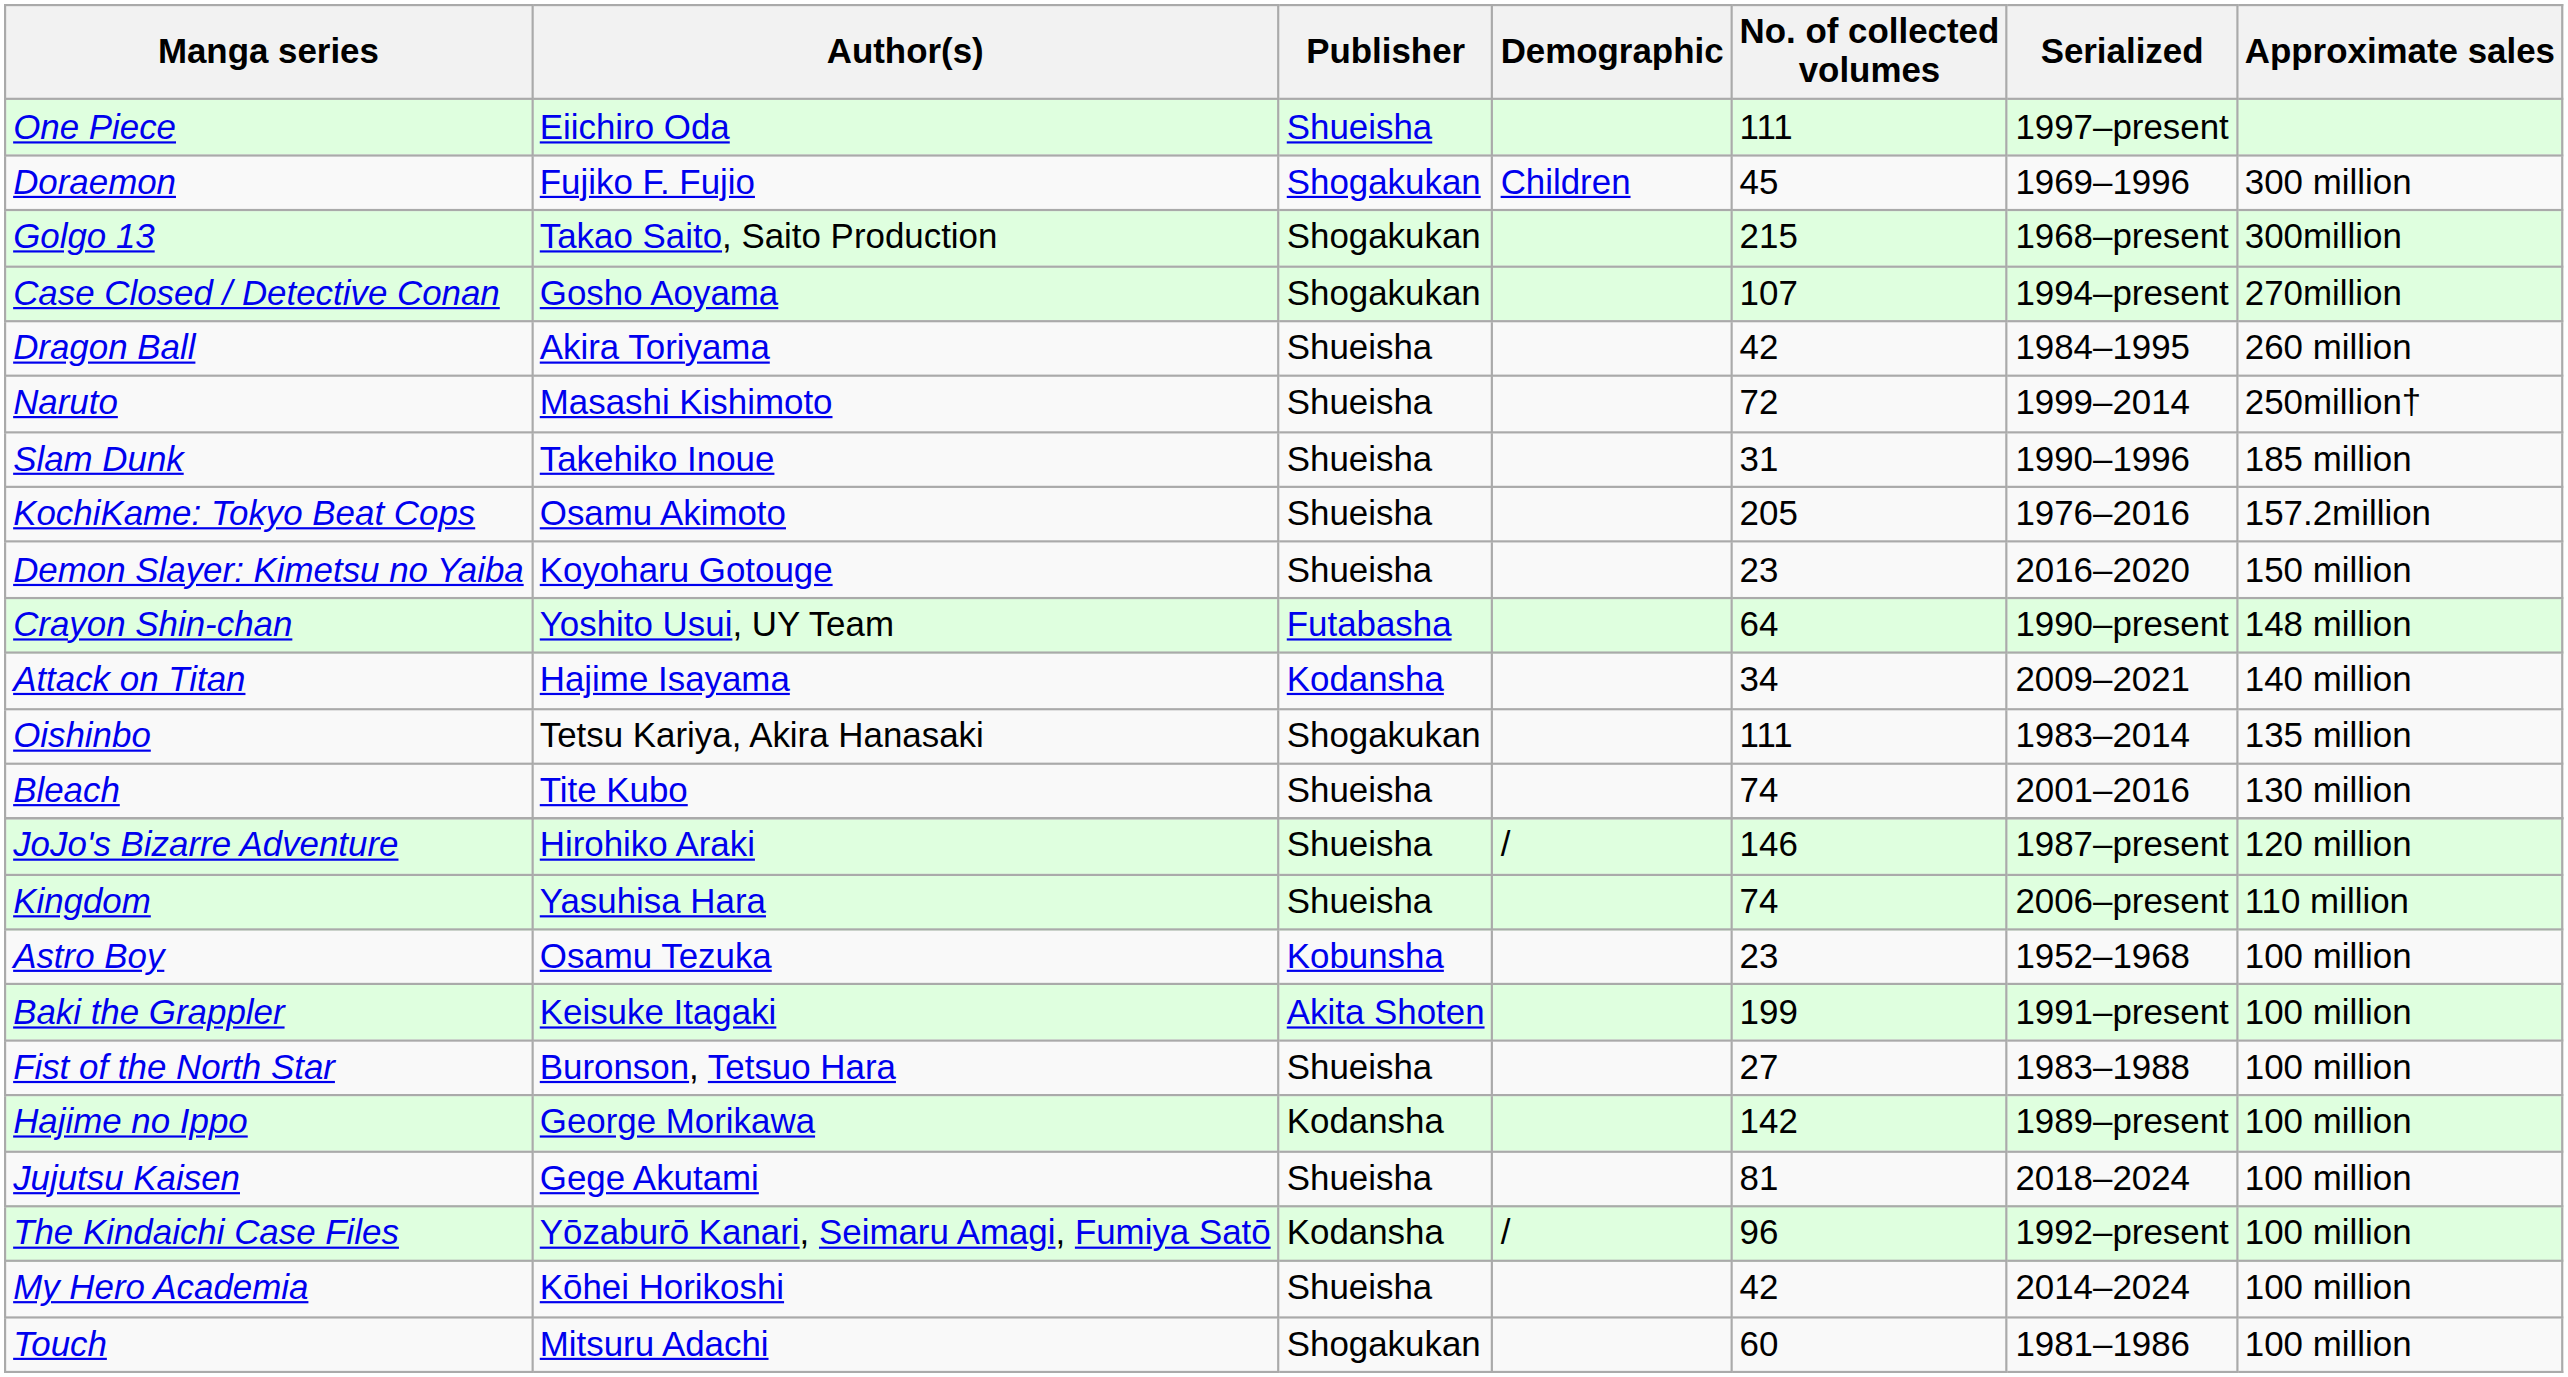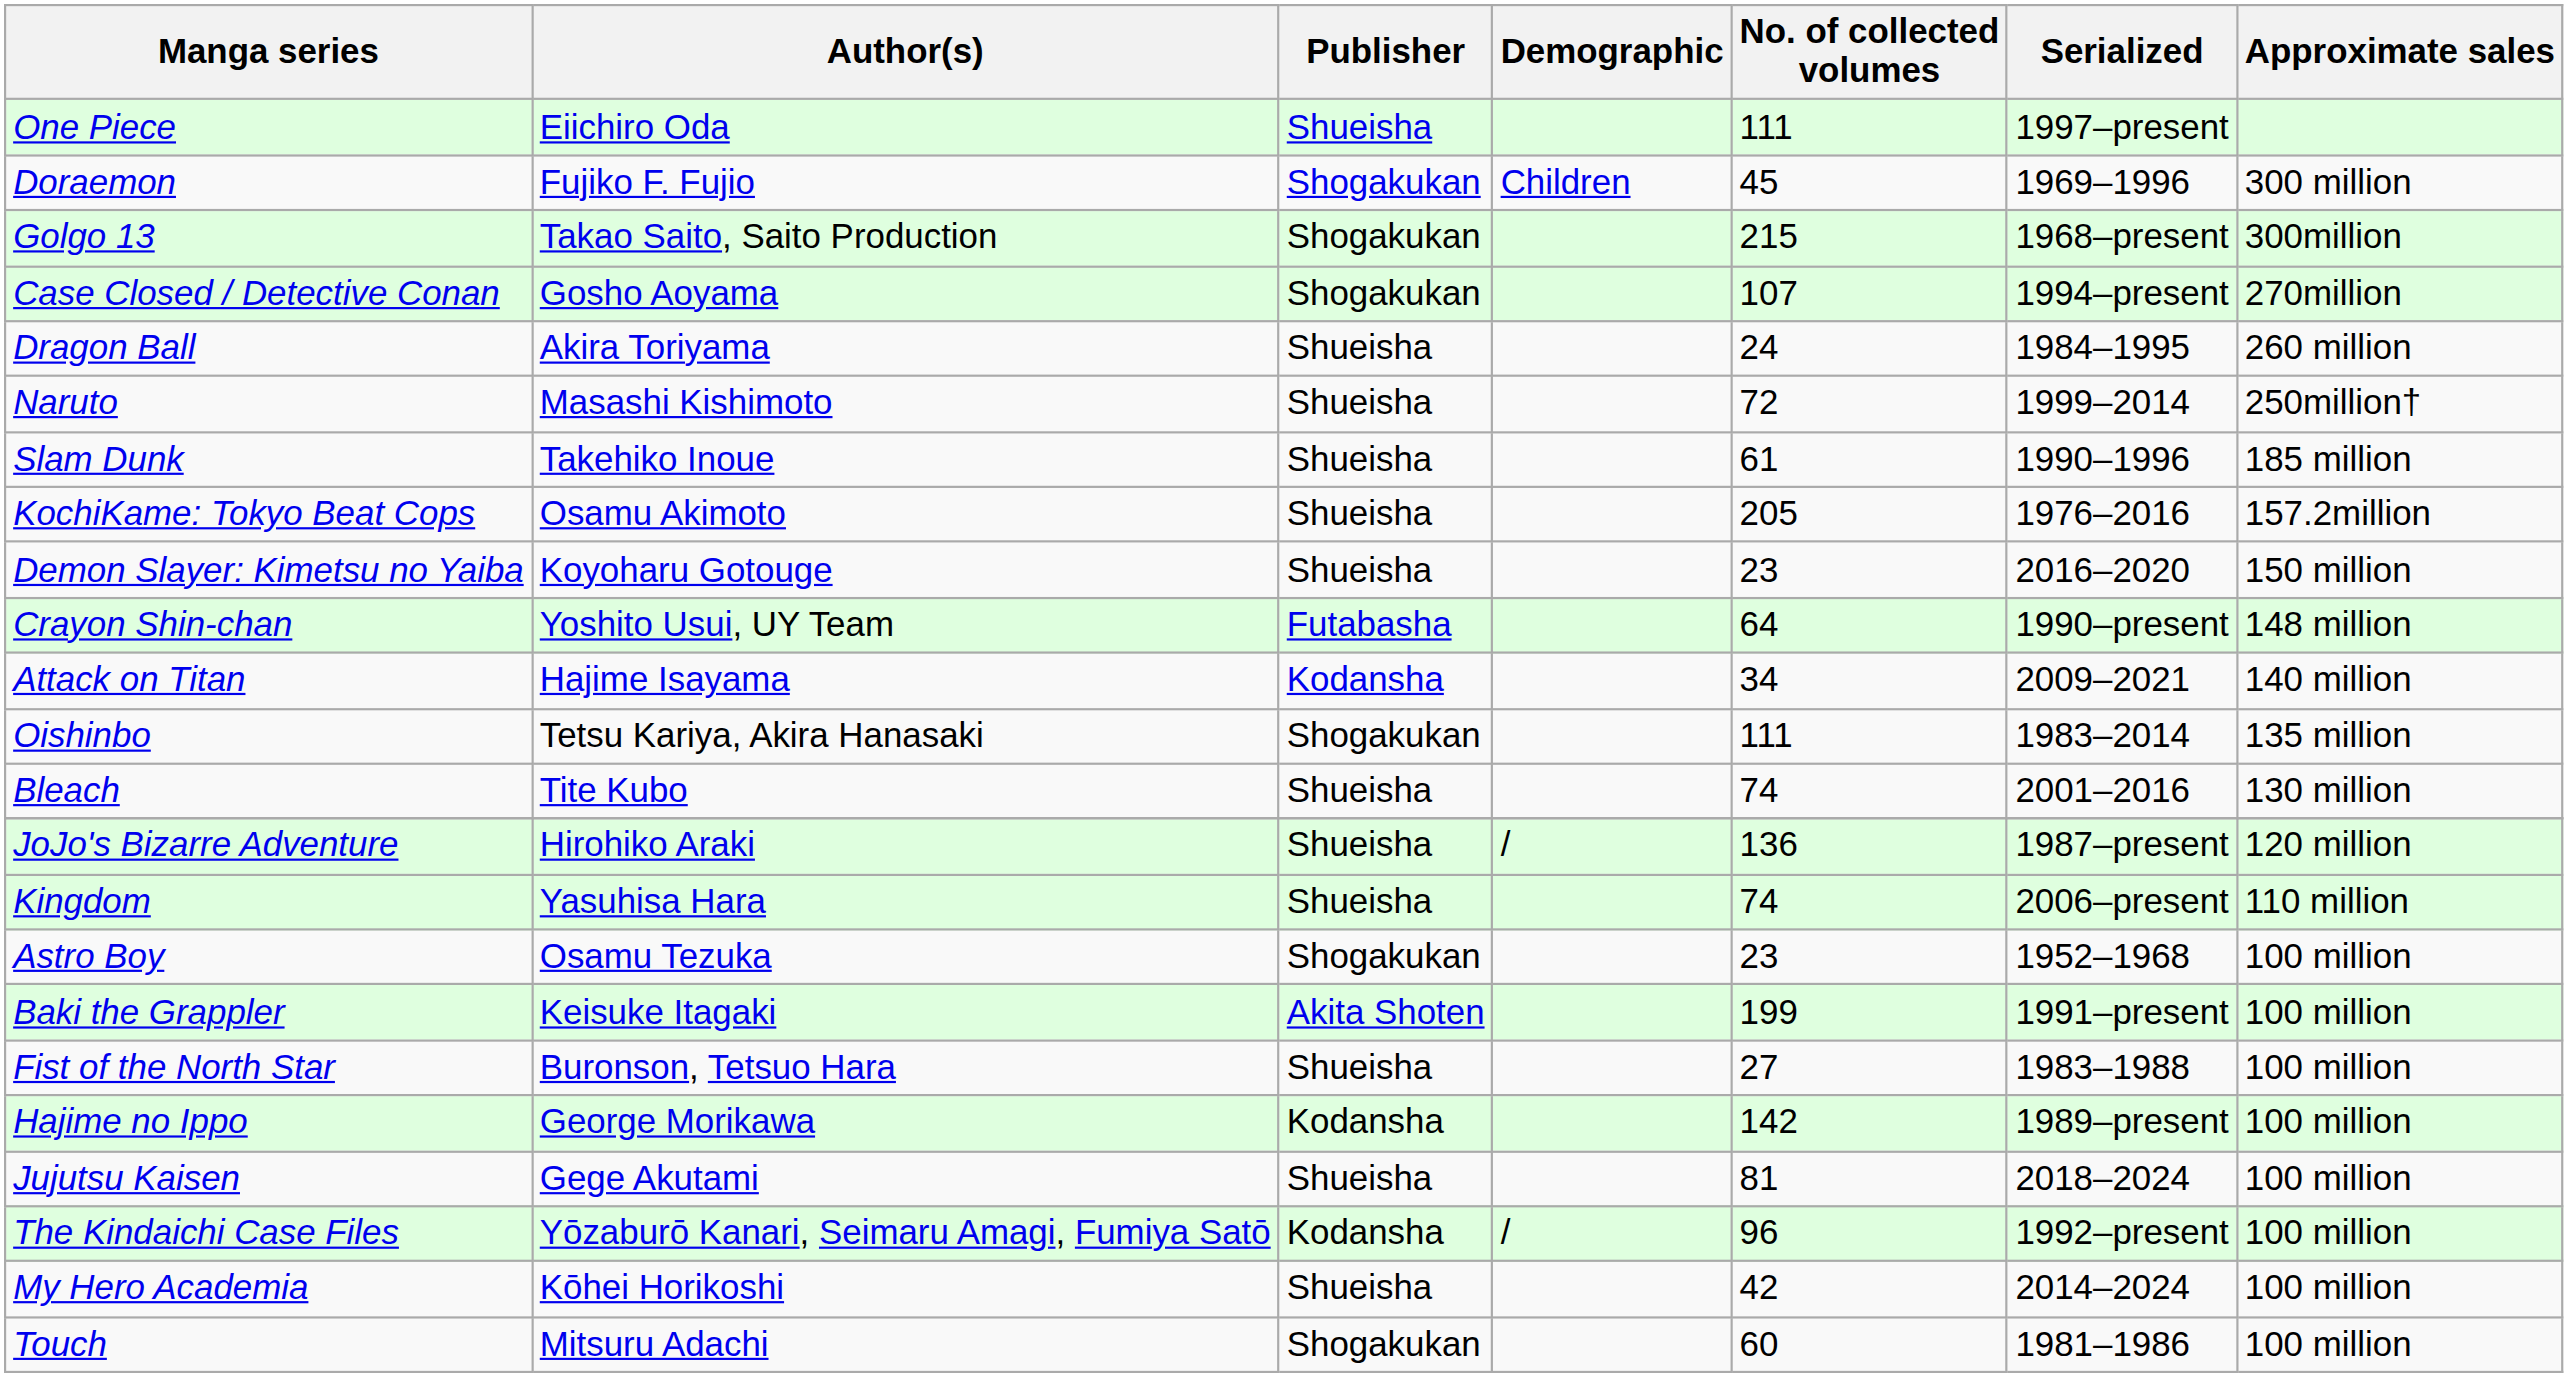Dragon Ball | No. of collected volumes: 42 -> 24
Slam Dunk | No. of collected volumes: 31 -> 61
JoJo's Bizarre Adventure | No. of collected volumes: 146 -> 136
Astro Boy | Publisher: Kobunsha -> Shogakukan
